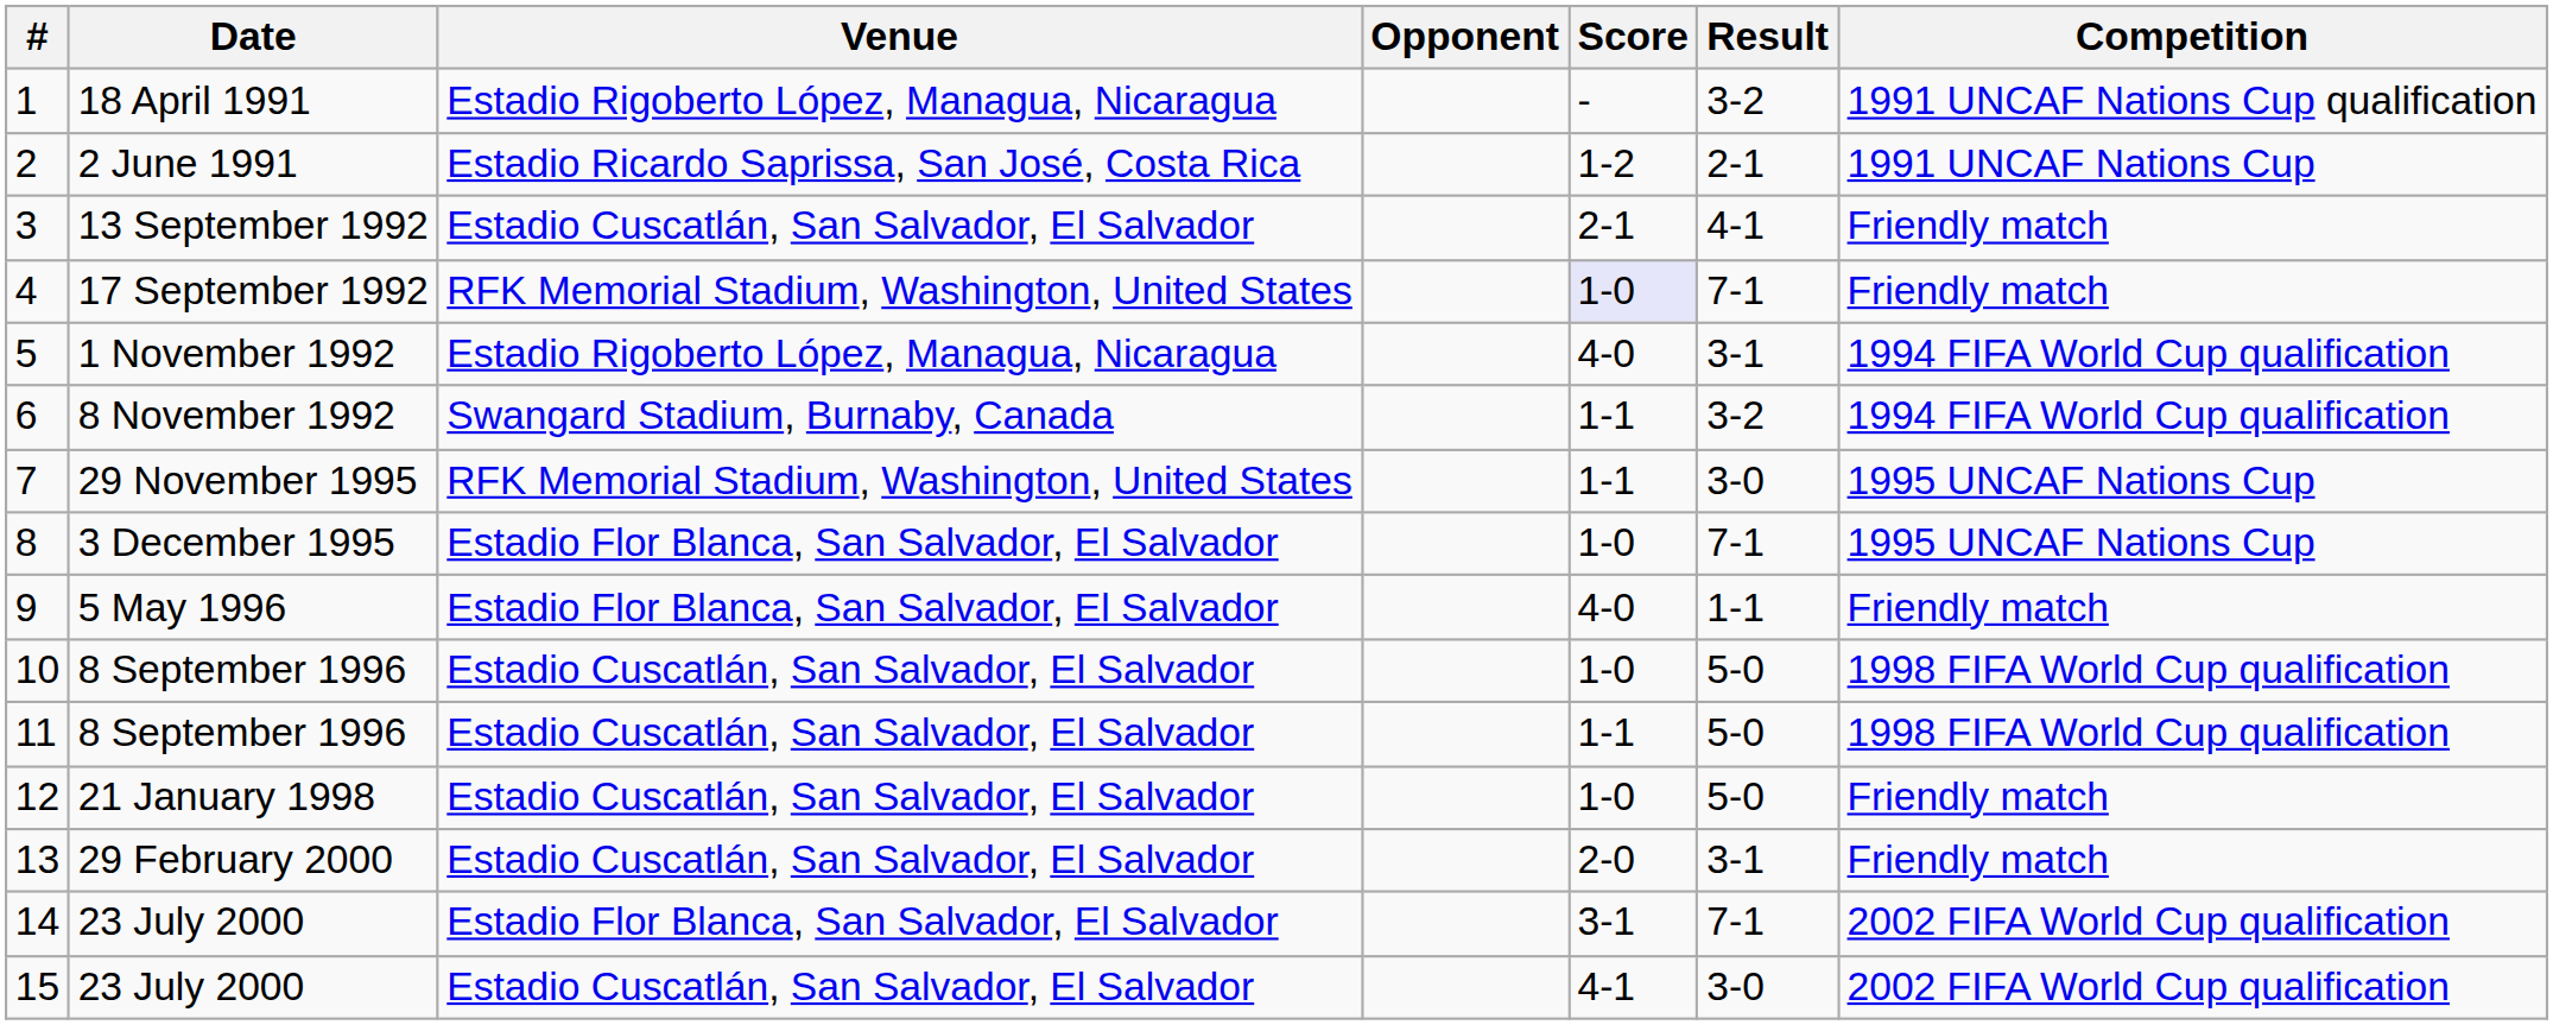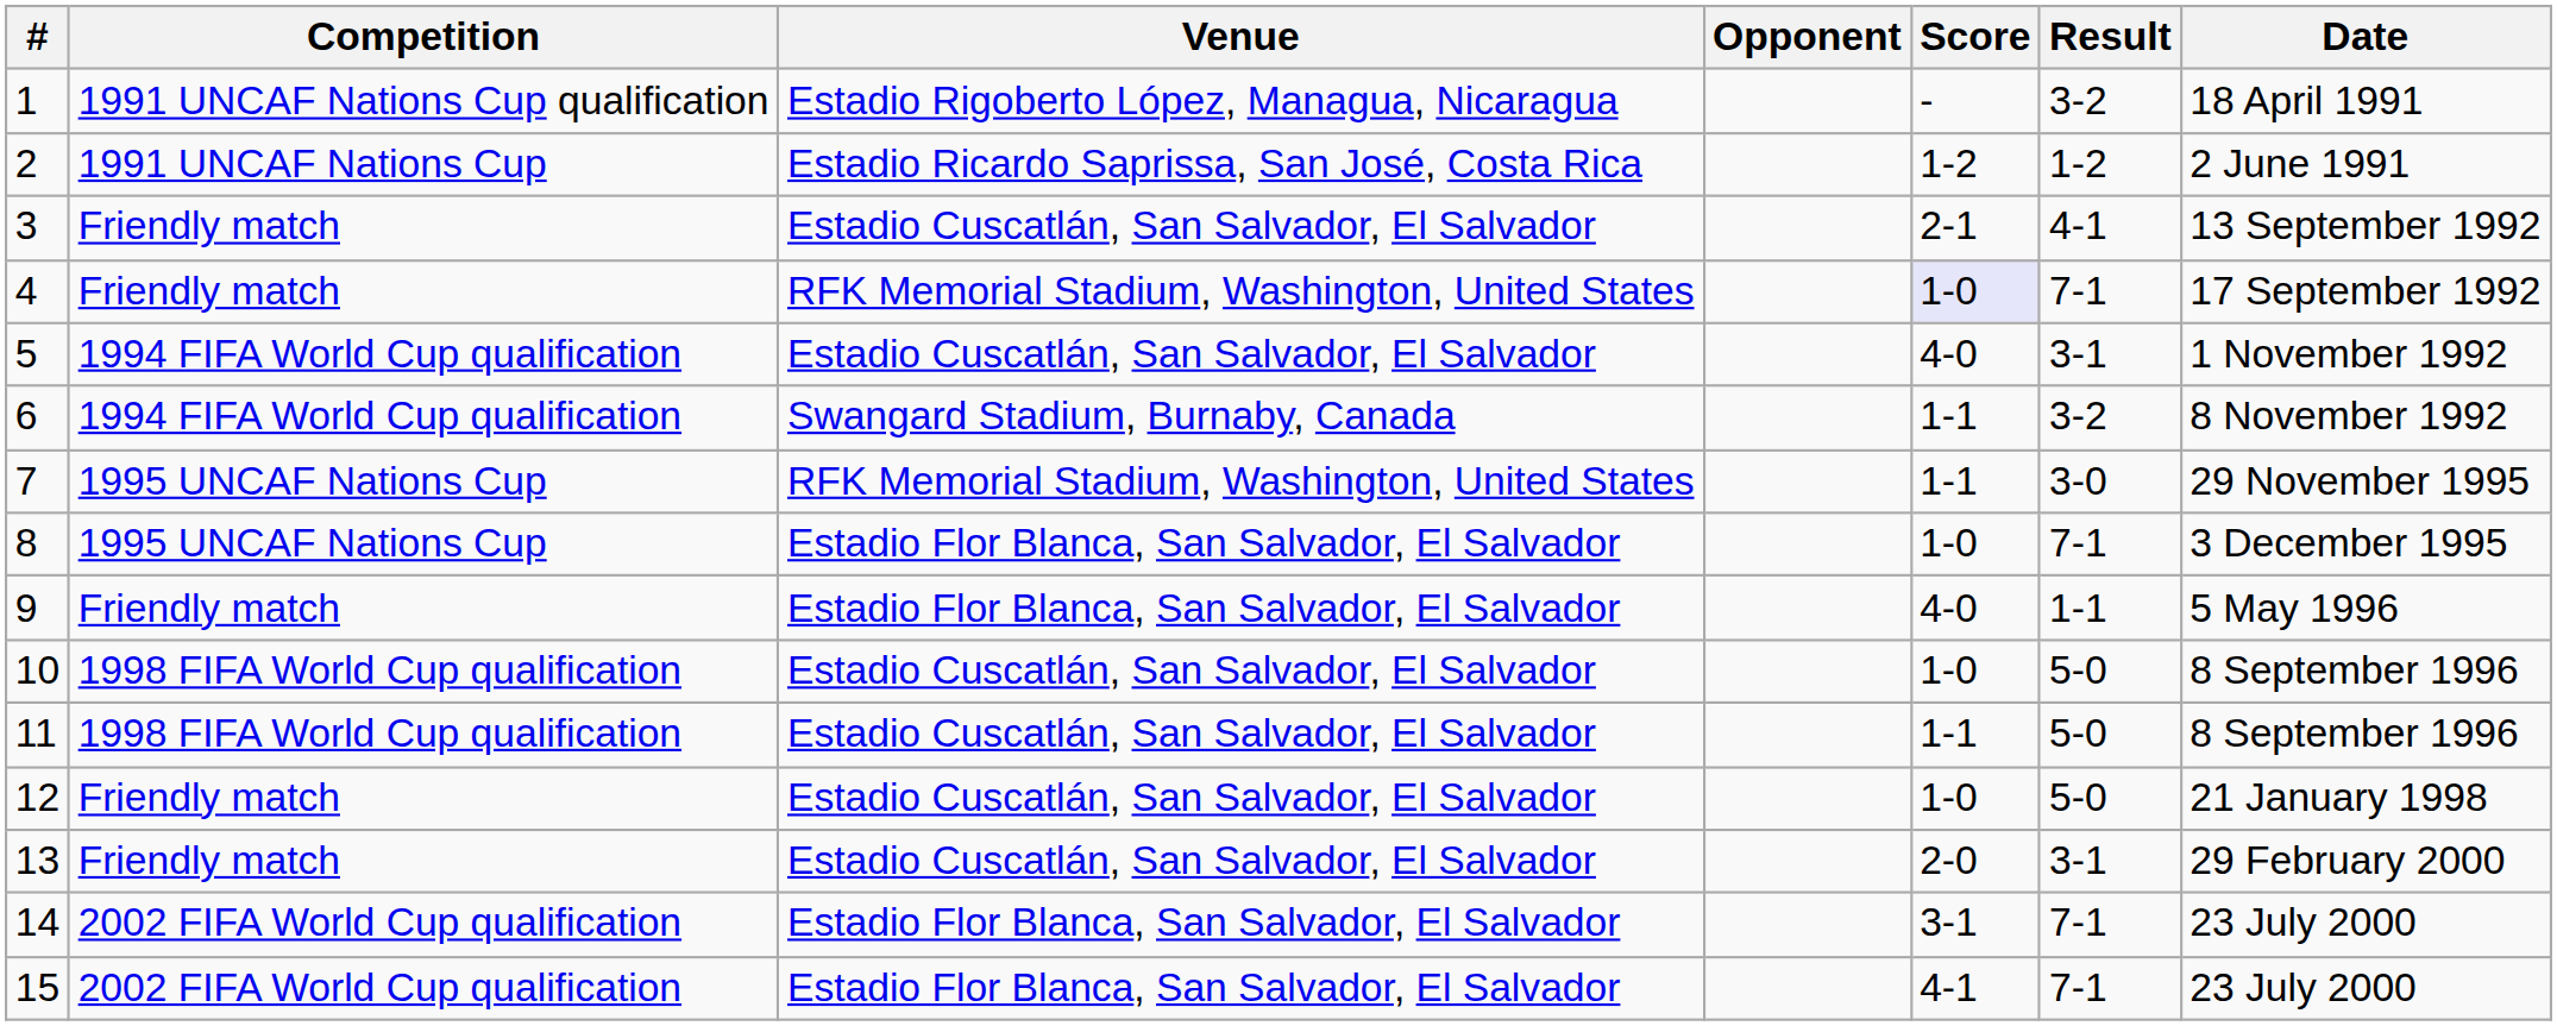columns swapped: Date <-> Competition
2 | Result: 2-1 -> 1-2
5 | Venue: Estadio Rigoberto López, Managua, Nicaragua -> Estadio Cuscatlán, San Salvador, El Salvador
15 | Venue: Estadio Cuscatlán, San Salvador, El Salvador -> Estadio Flor Blanca, San Salvador, El Salvador
15 | Result: 3-0 -> 7-1
